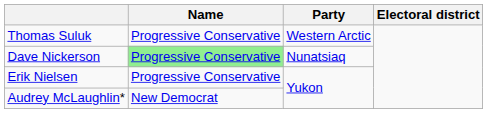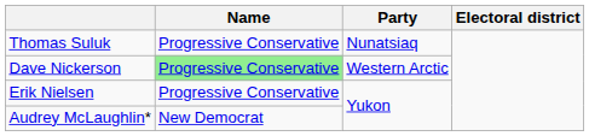Thomas Suluk | Party: Western Arctic -> Nunatsiaq
Dave Nickerson | Party: Nunatsiaq -> Western Arctic
